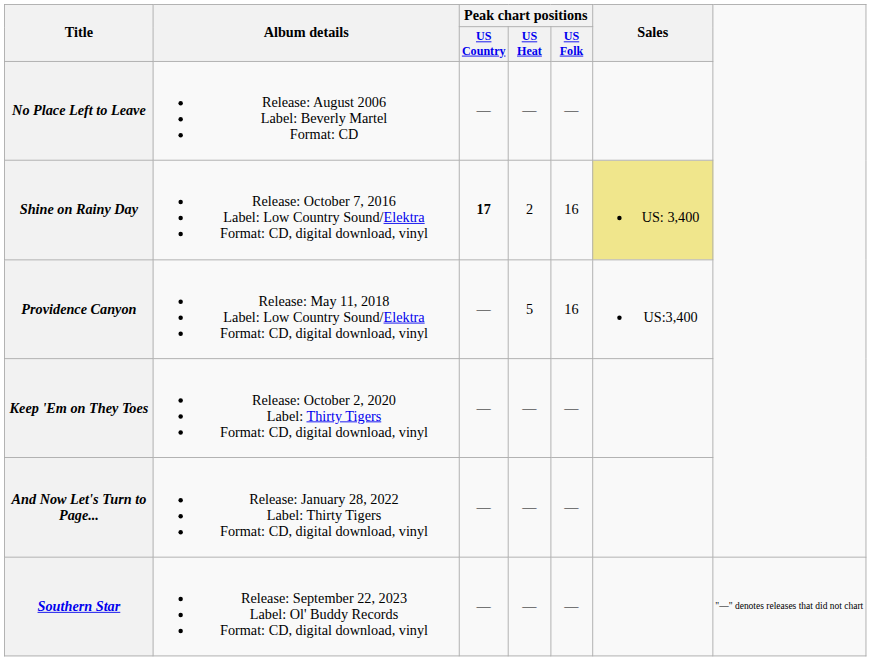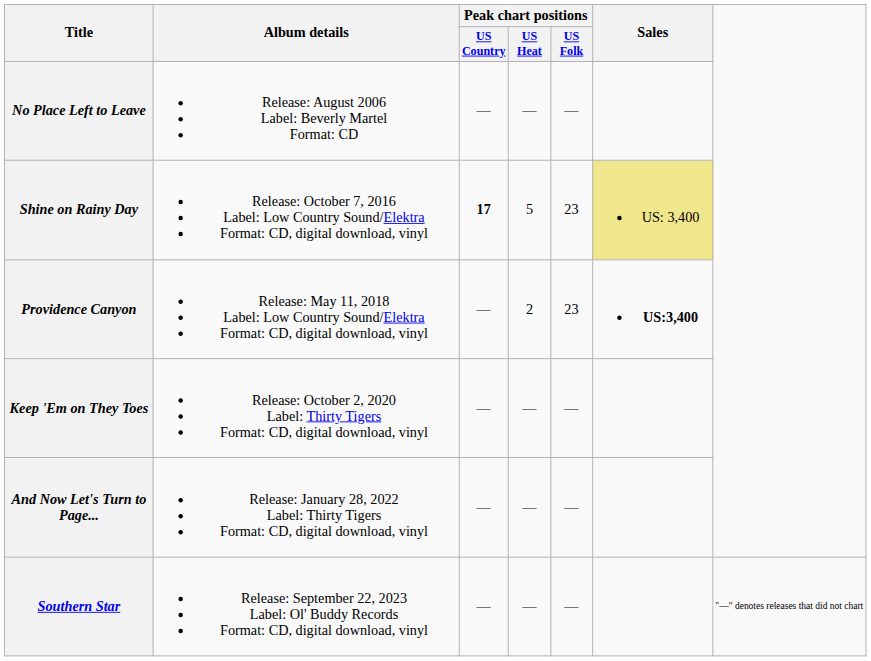Shine on Rainy Day | Peak chart positions / US Heat: 2 -> 5
Shine on Rainy Day | Peak chart positions / US Folk: 16 -> 23
Providence Canyon | Peak chart positions / US Heat: 5 -> 2
Providence Canyon | Peak chart positions / US Folk: 16 -> 23
Providence Canyon | Sales: normal -> bold
